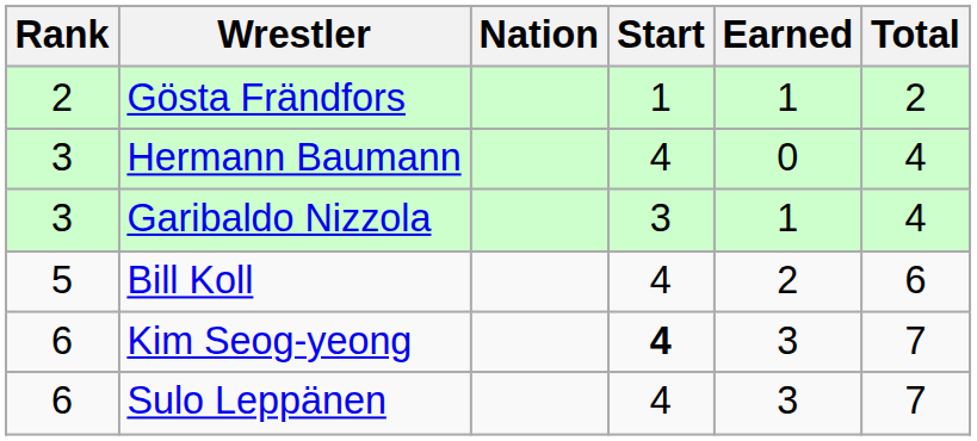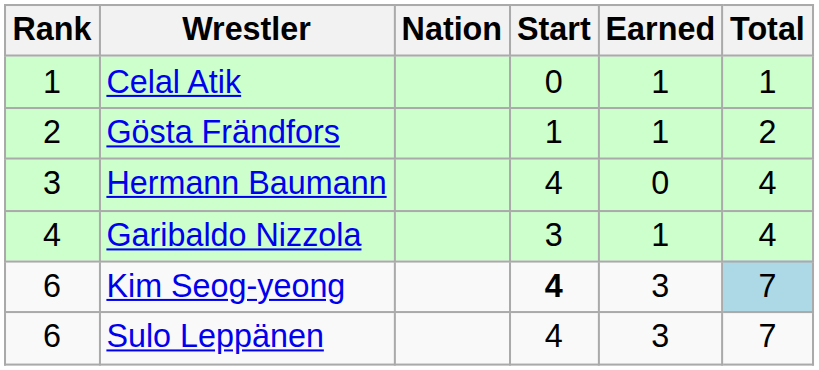+ row: 1 | Celal Atik | 0 | 1 | 1
Garibaldo Nizzola | Rank: 3 -> 4
- row: 5 | Bill Koll | 4 | 2 | 6
Kim Seog-yeong | Total: no background -> lightblue background
